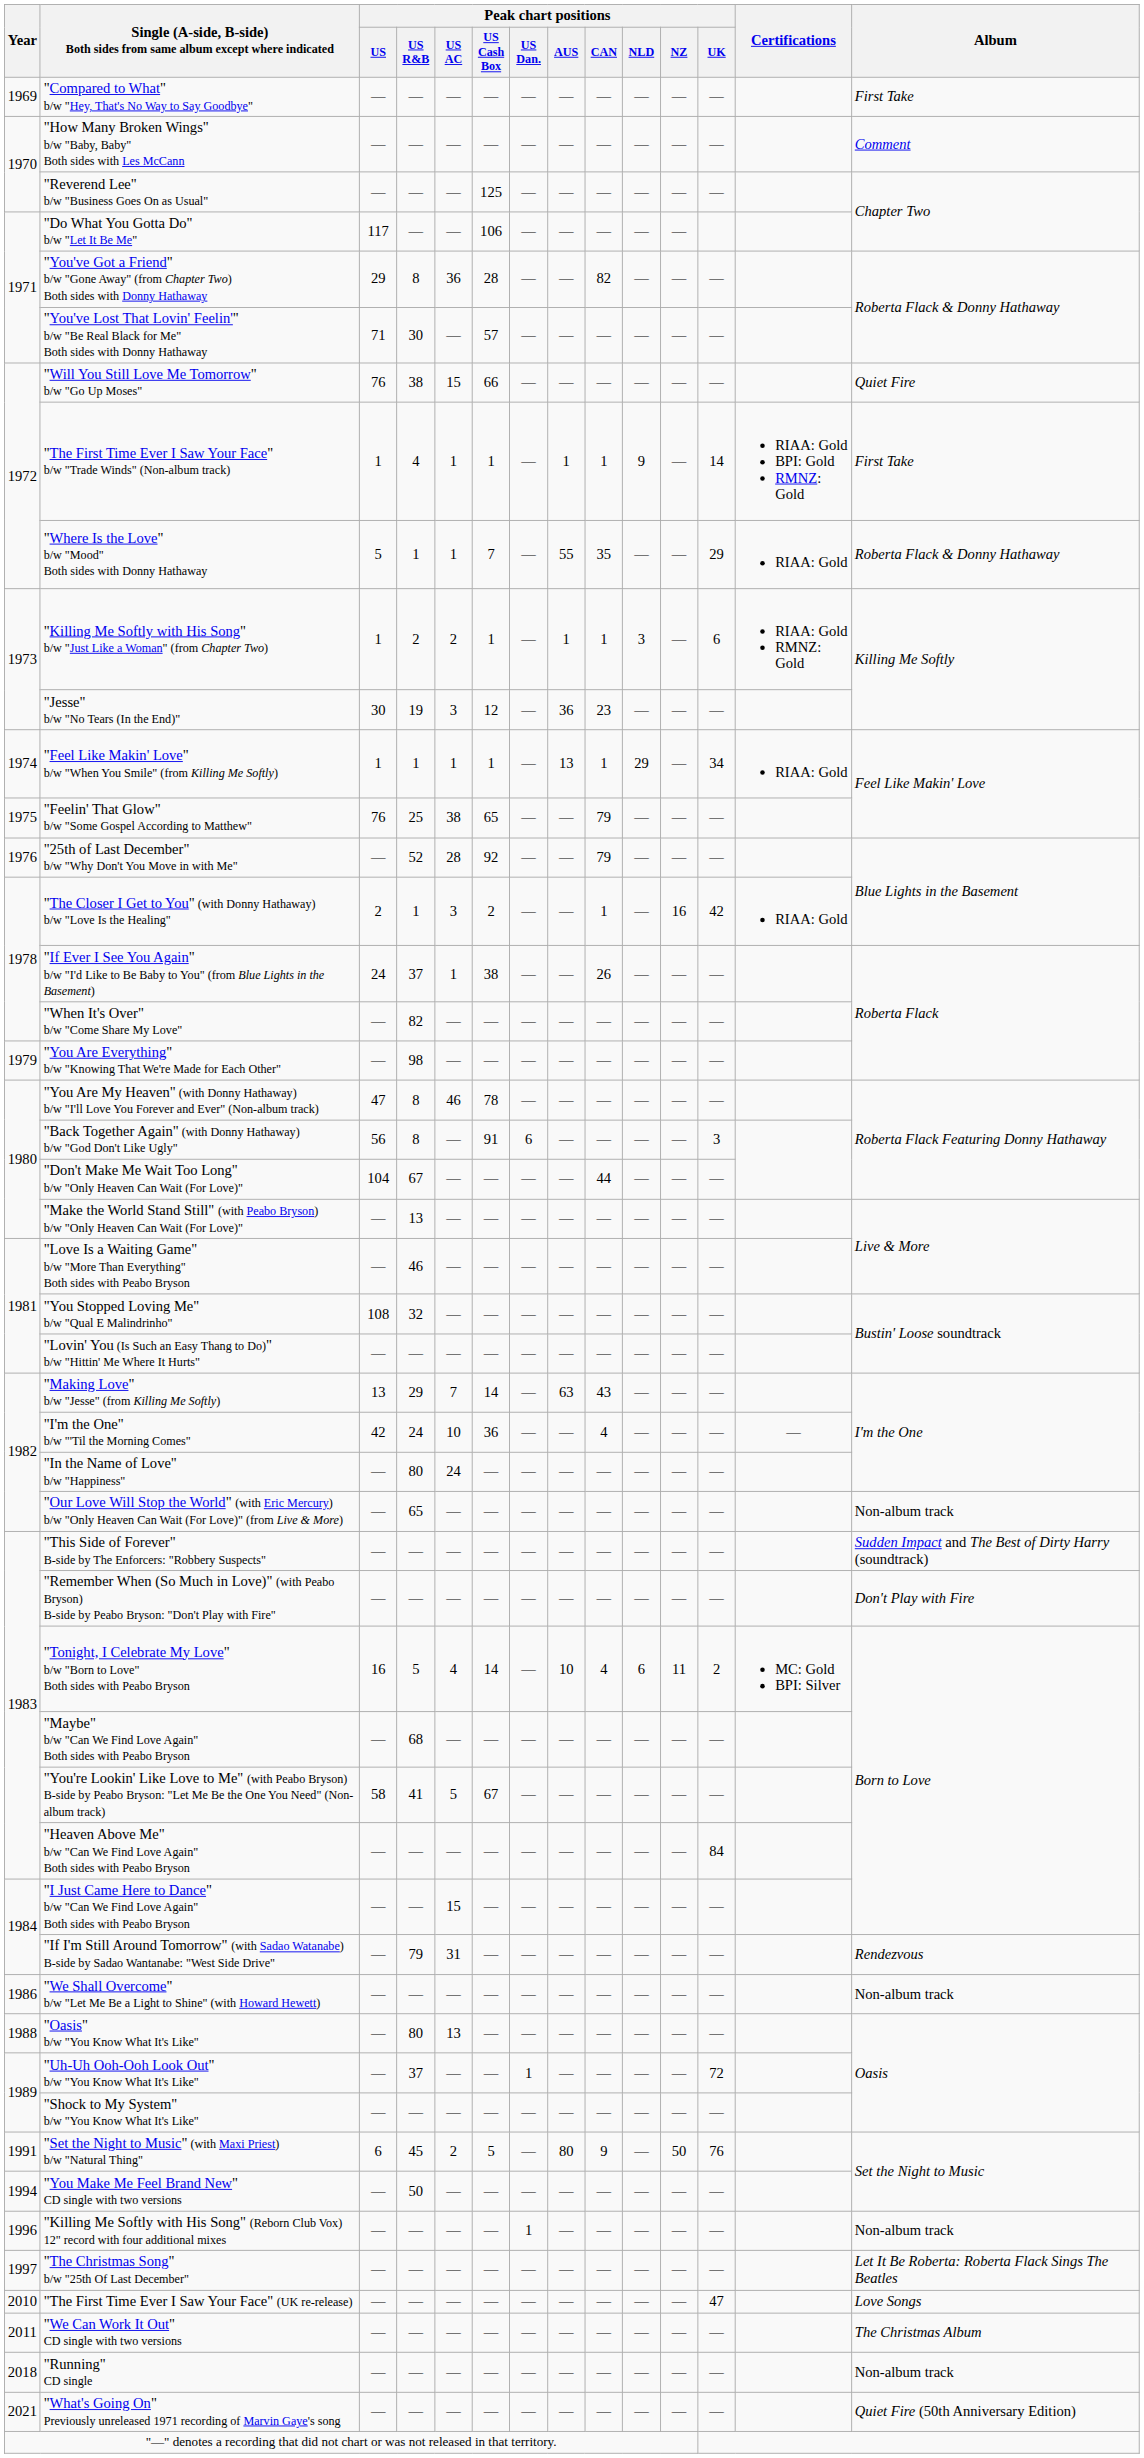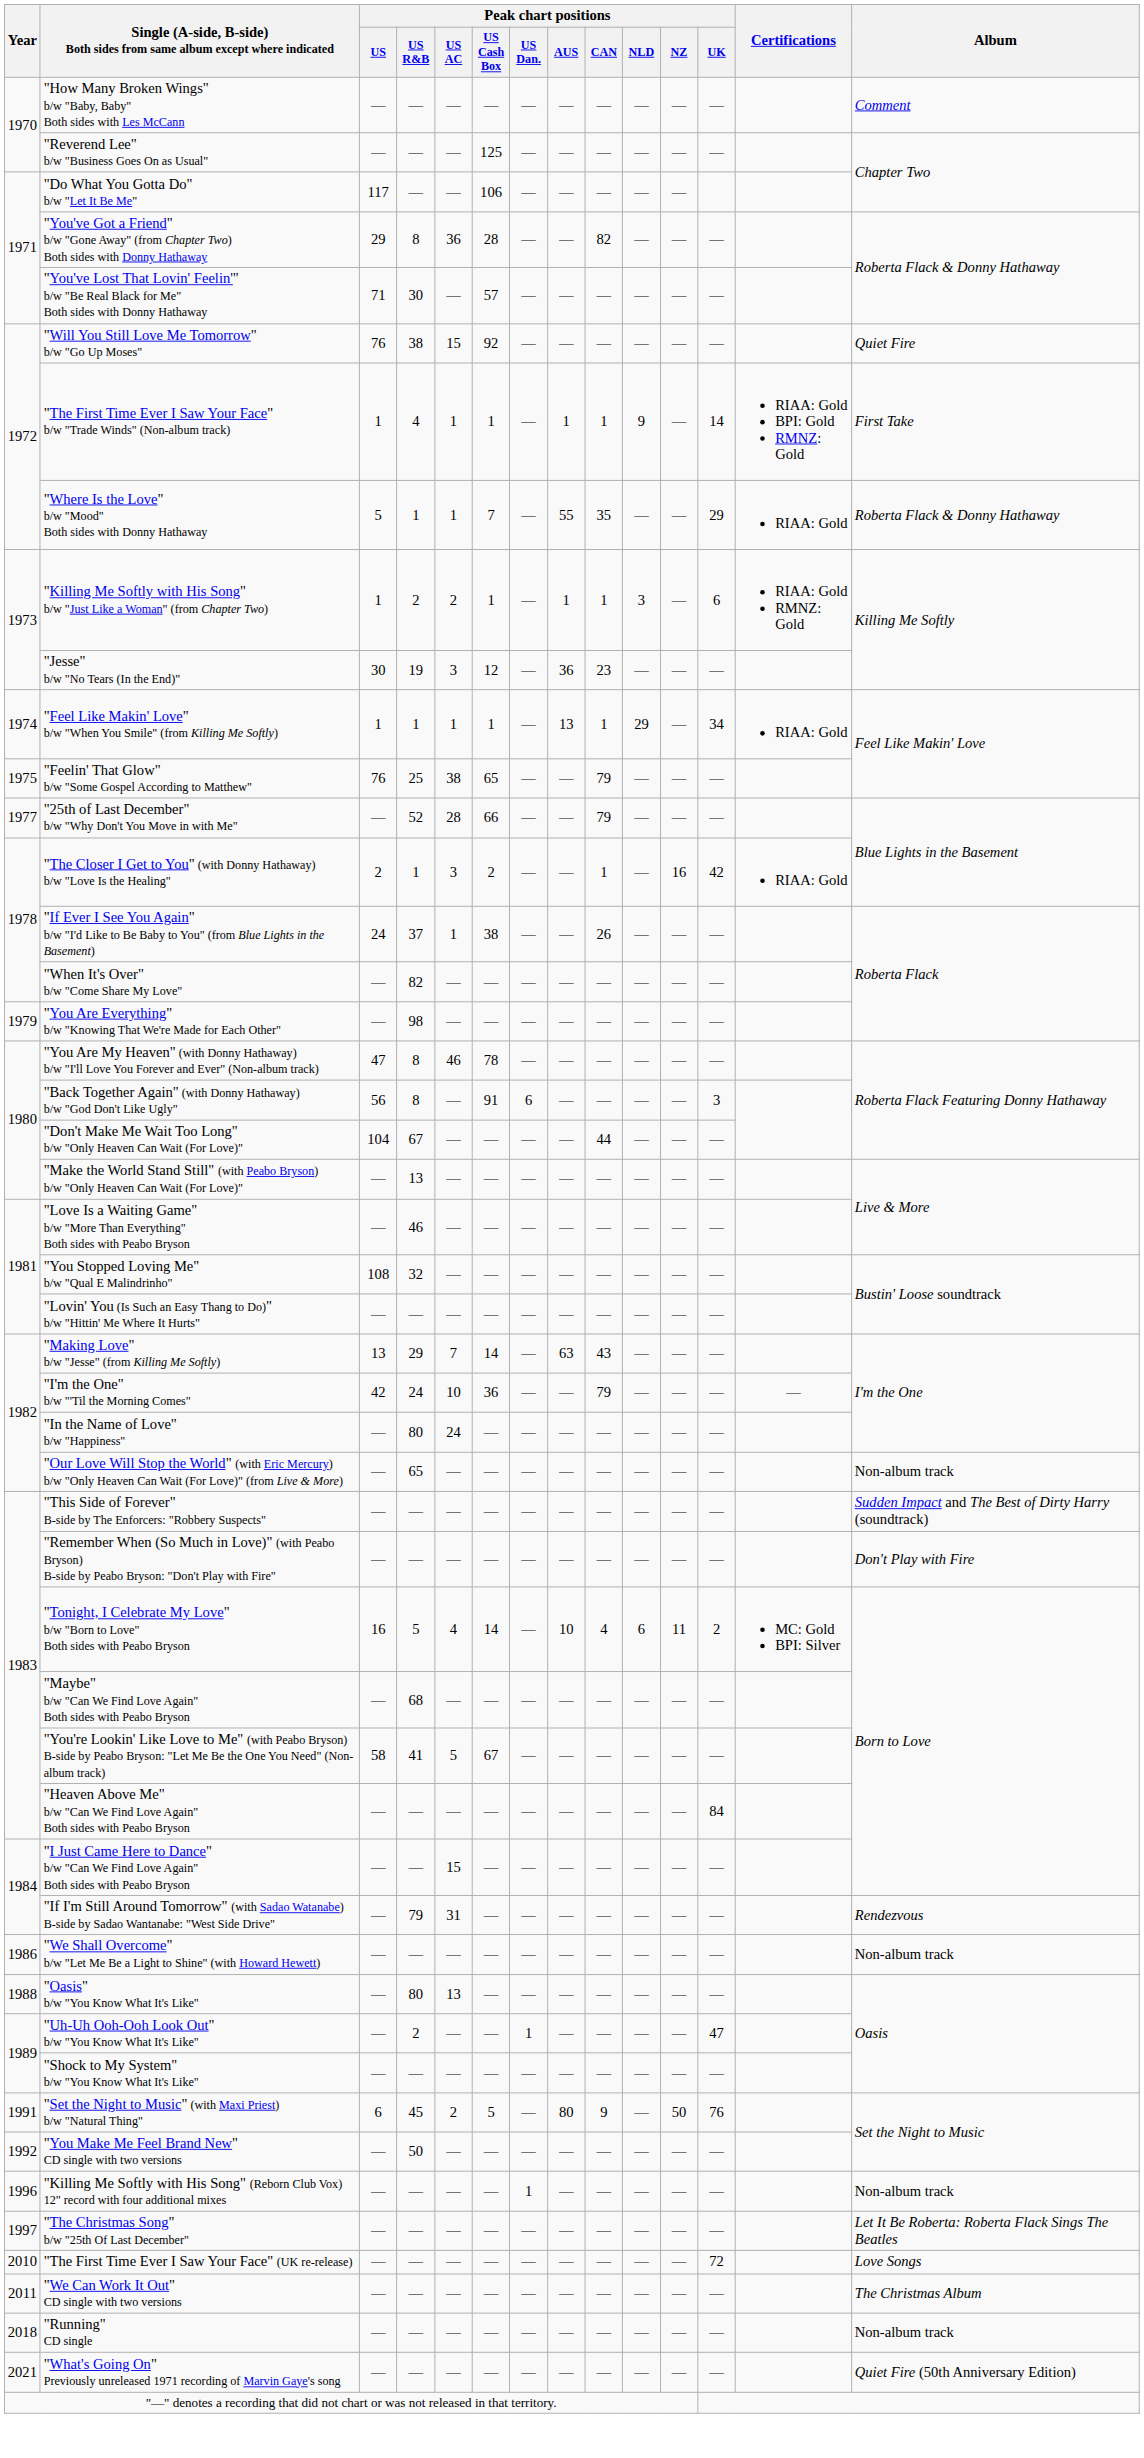- row: 1969 | "Compared to What" b/w "Hey, That's No Way to Say Goodbye" | — | — | — | — | — | — | — | — | — | — | First Take
"Will You Still Love Me Tomorrow" b/w "Go Up Moses" | Peak chart positions / US Cash Box: 66 -> 92
"25th of Last December" b/w "Why Don't You Move in with Me" | Year: 1976 -> 1977
"25th of Last December" b/w "Why Don't You Move in with Me" | Peak chart positions / US Cash Box: 92 -> 66
"I'm the One" b/w "'Til the Morning Comes" | Peak chart positions / CAN: 4 -> 79
"Uh-Uh Ooh-Ooh Look Out" b/w "You Know What It's Like" | Peak chart positions / US R&B: 37 -> 2
"Uh-Uh Ooh-Ooh Look Out" b/w "You Know What It's Like" | Peak chart positions / UK: 72 -> 47
"You Make Me Feel Brand New" CD single with two versions | Year: 1994 -> 1992
"The First Time Ever I Saw Your Face" (UK re-release) | Peak chart positions / UK: 47 -> 72
